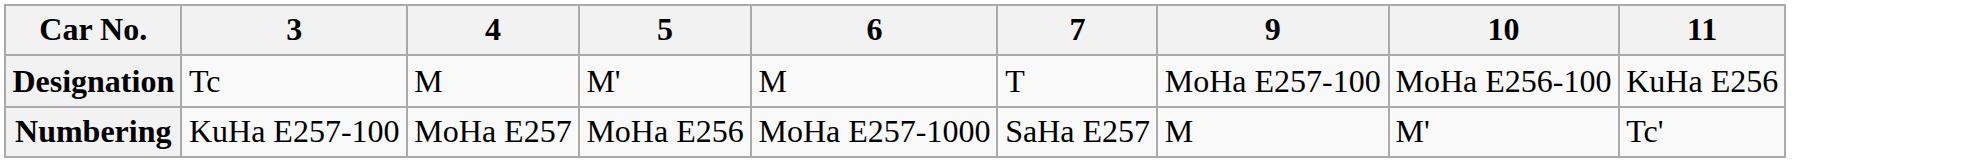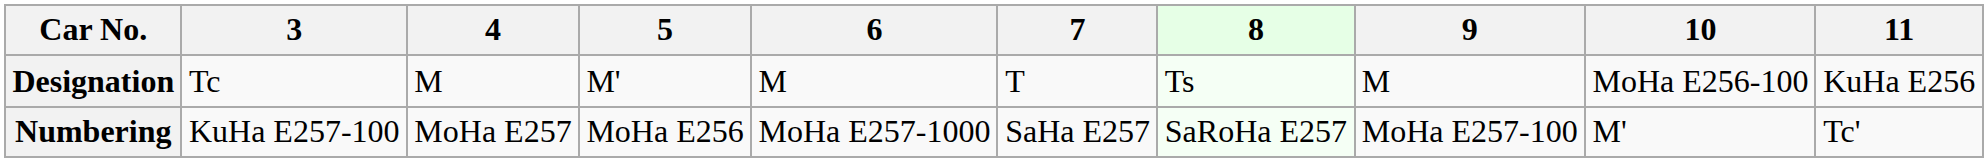+ column: 8 | Ts | SaRoHa E257
Designation | 9: MoHa E257-100 -> M
Numbering | 9: M -> MoHa E257-100
